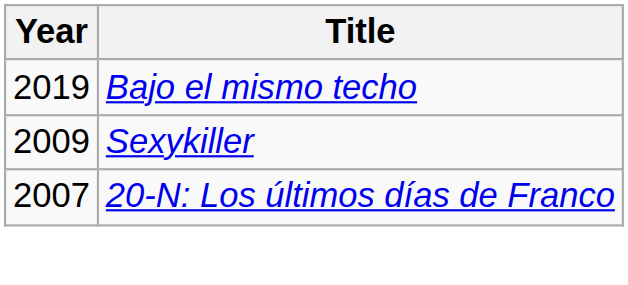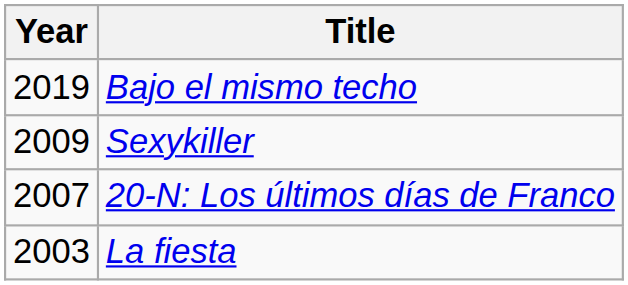+ row: 2003 | La fiesta
